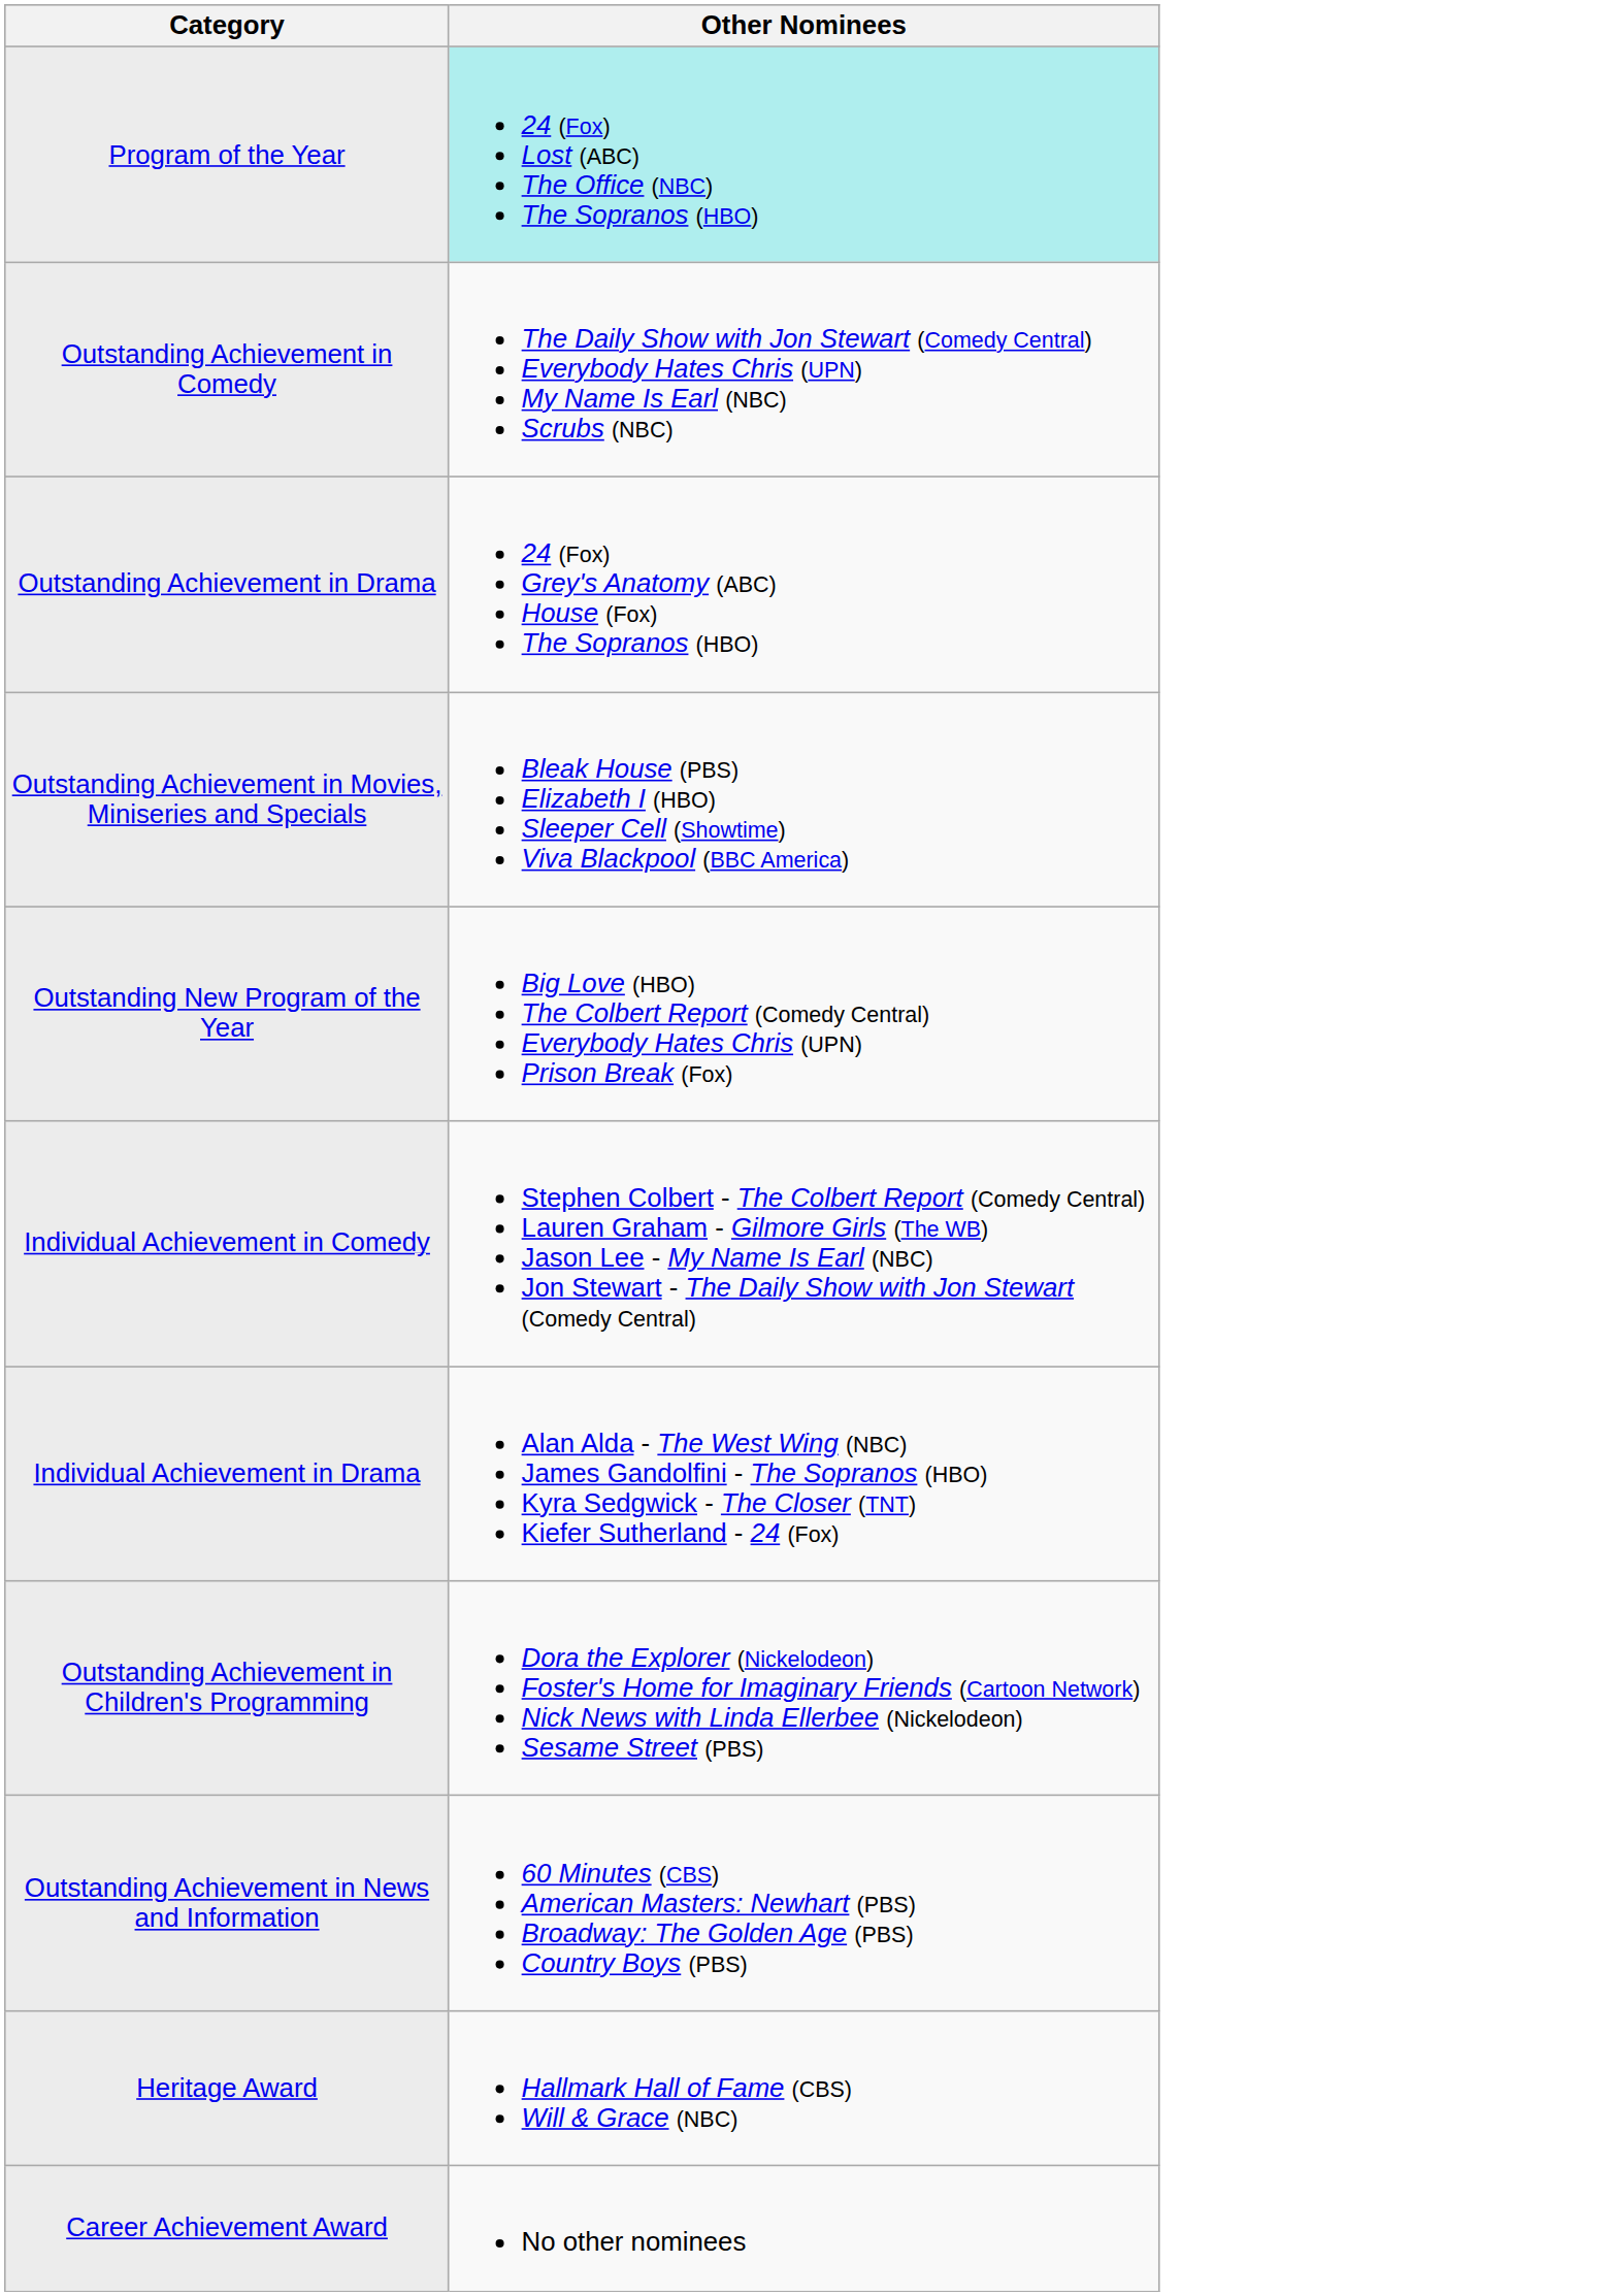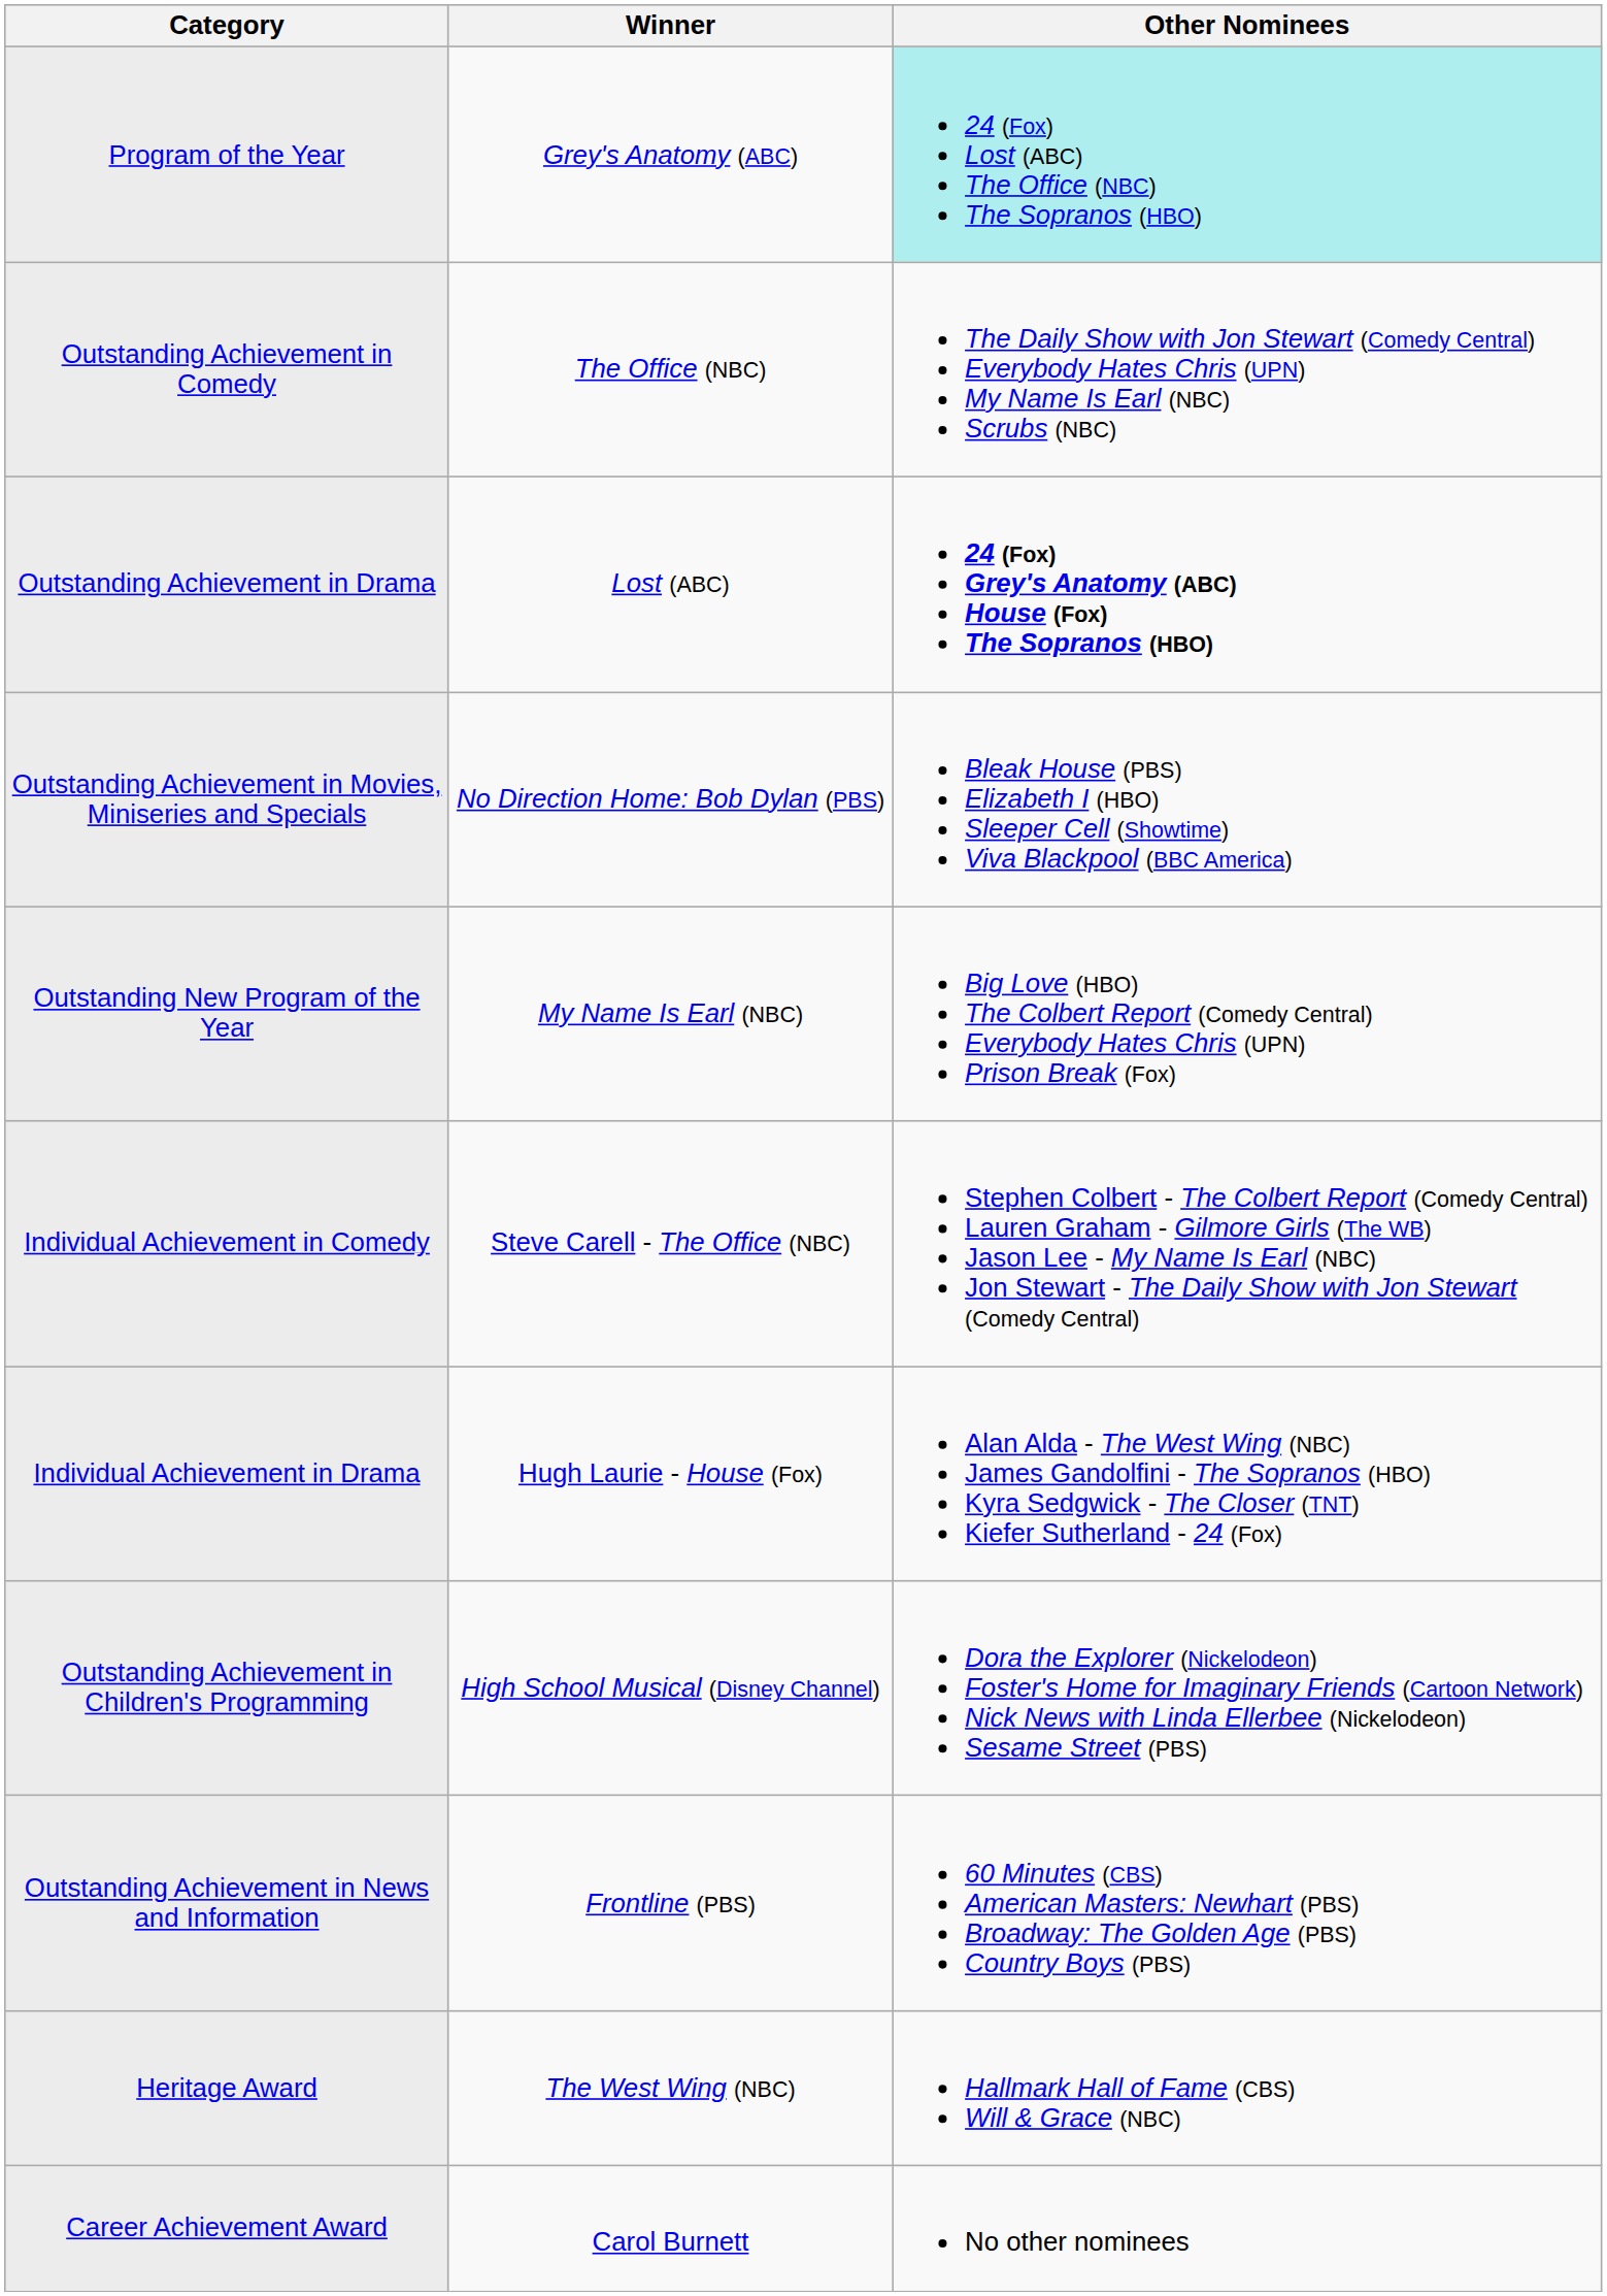+ column: Winner | Grey's Anatomy (ABC) | The Office (NBC) | Lost (ABC) | No Direction Home: Bob Dylan (PBS) | My Name Is Earl (NBC) | Steve Carell - The Office (NBC) | Hugh Laurie - House (Fox) | High School Musical (Disney Channel) | Frontline (PBS) | The West Wing (NBC) | Carol Burnett
Outstanding Achievement in Drama | Other Nominees: normal -> bold
